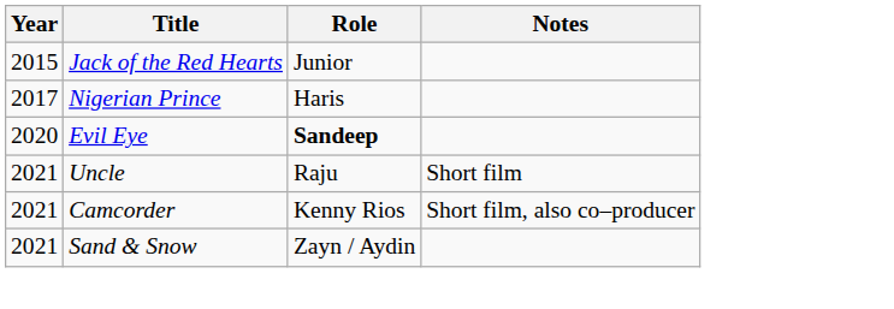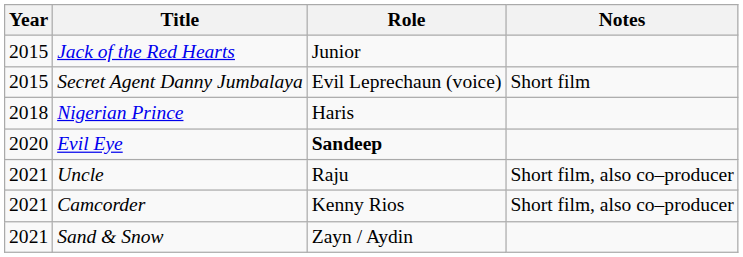+ row: 2015 | Secret Agent Danny Jumbalaya | Evil Leprechaun (voice) | Short film
Nigerian Prince | Year: 2017 -> 2018
Uncle | Notes: Short film -> Short film, also co–producer
